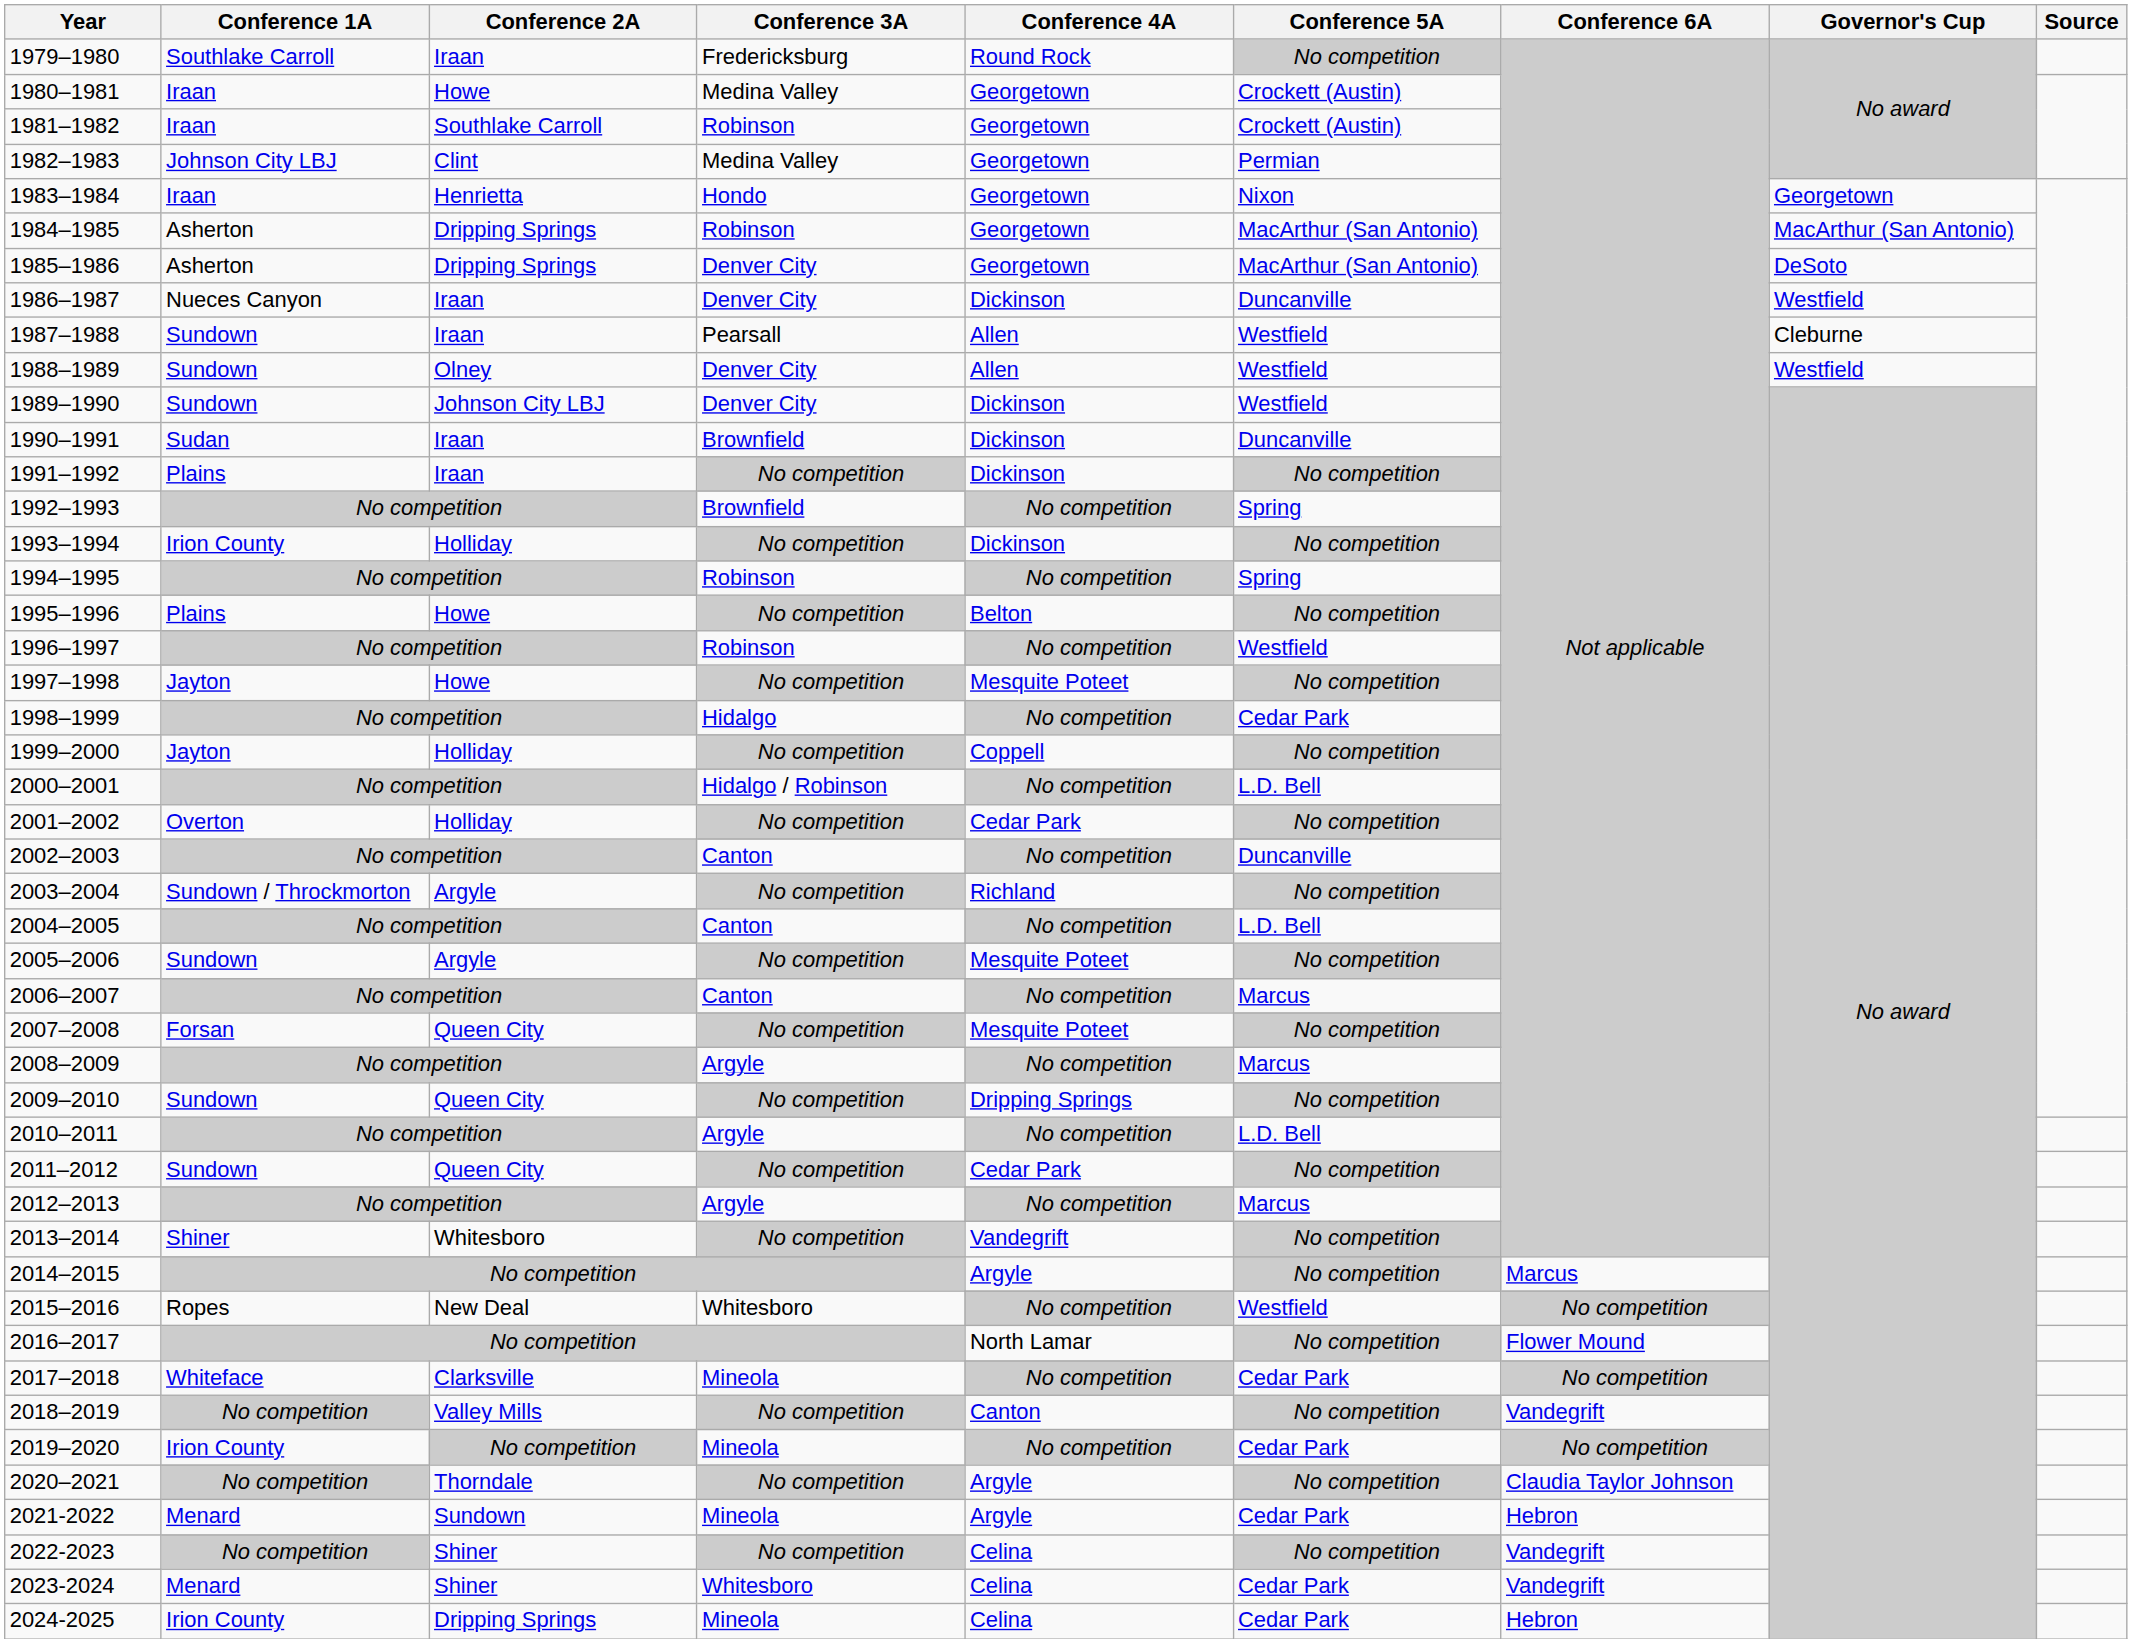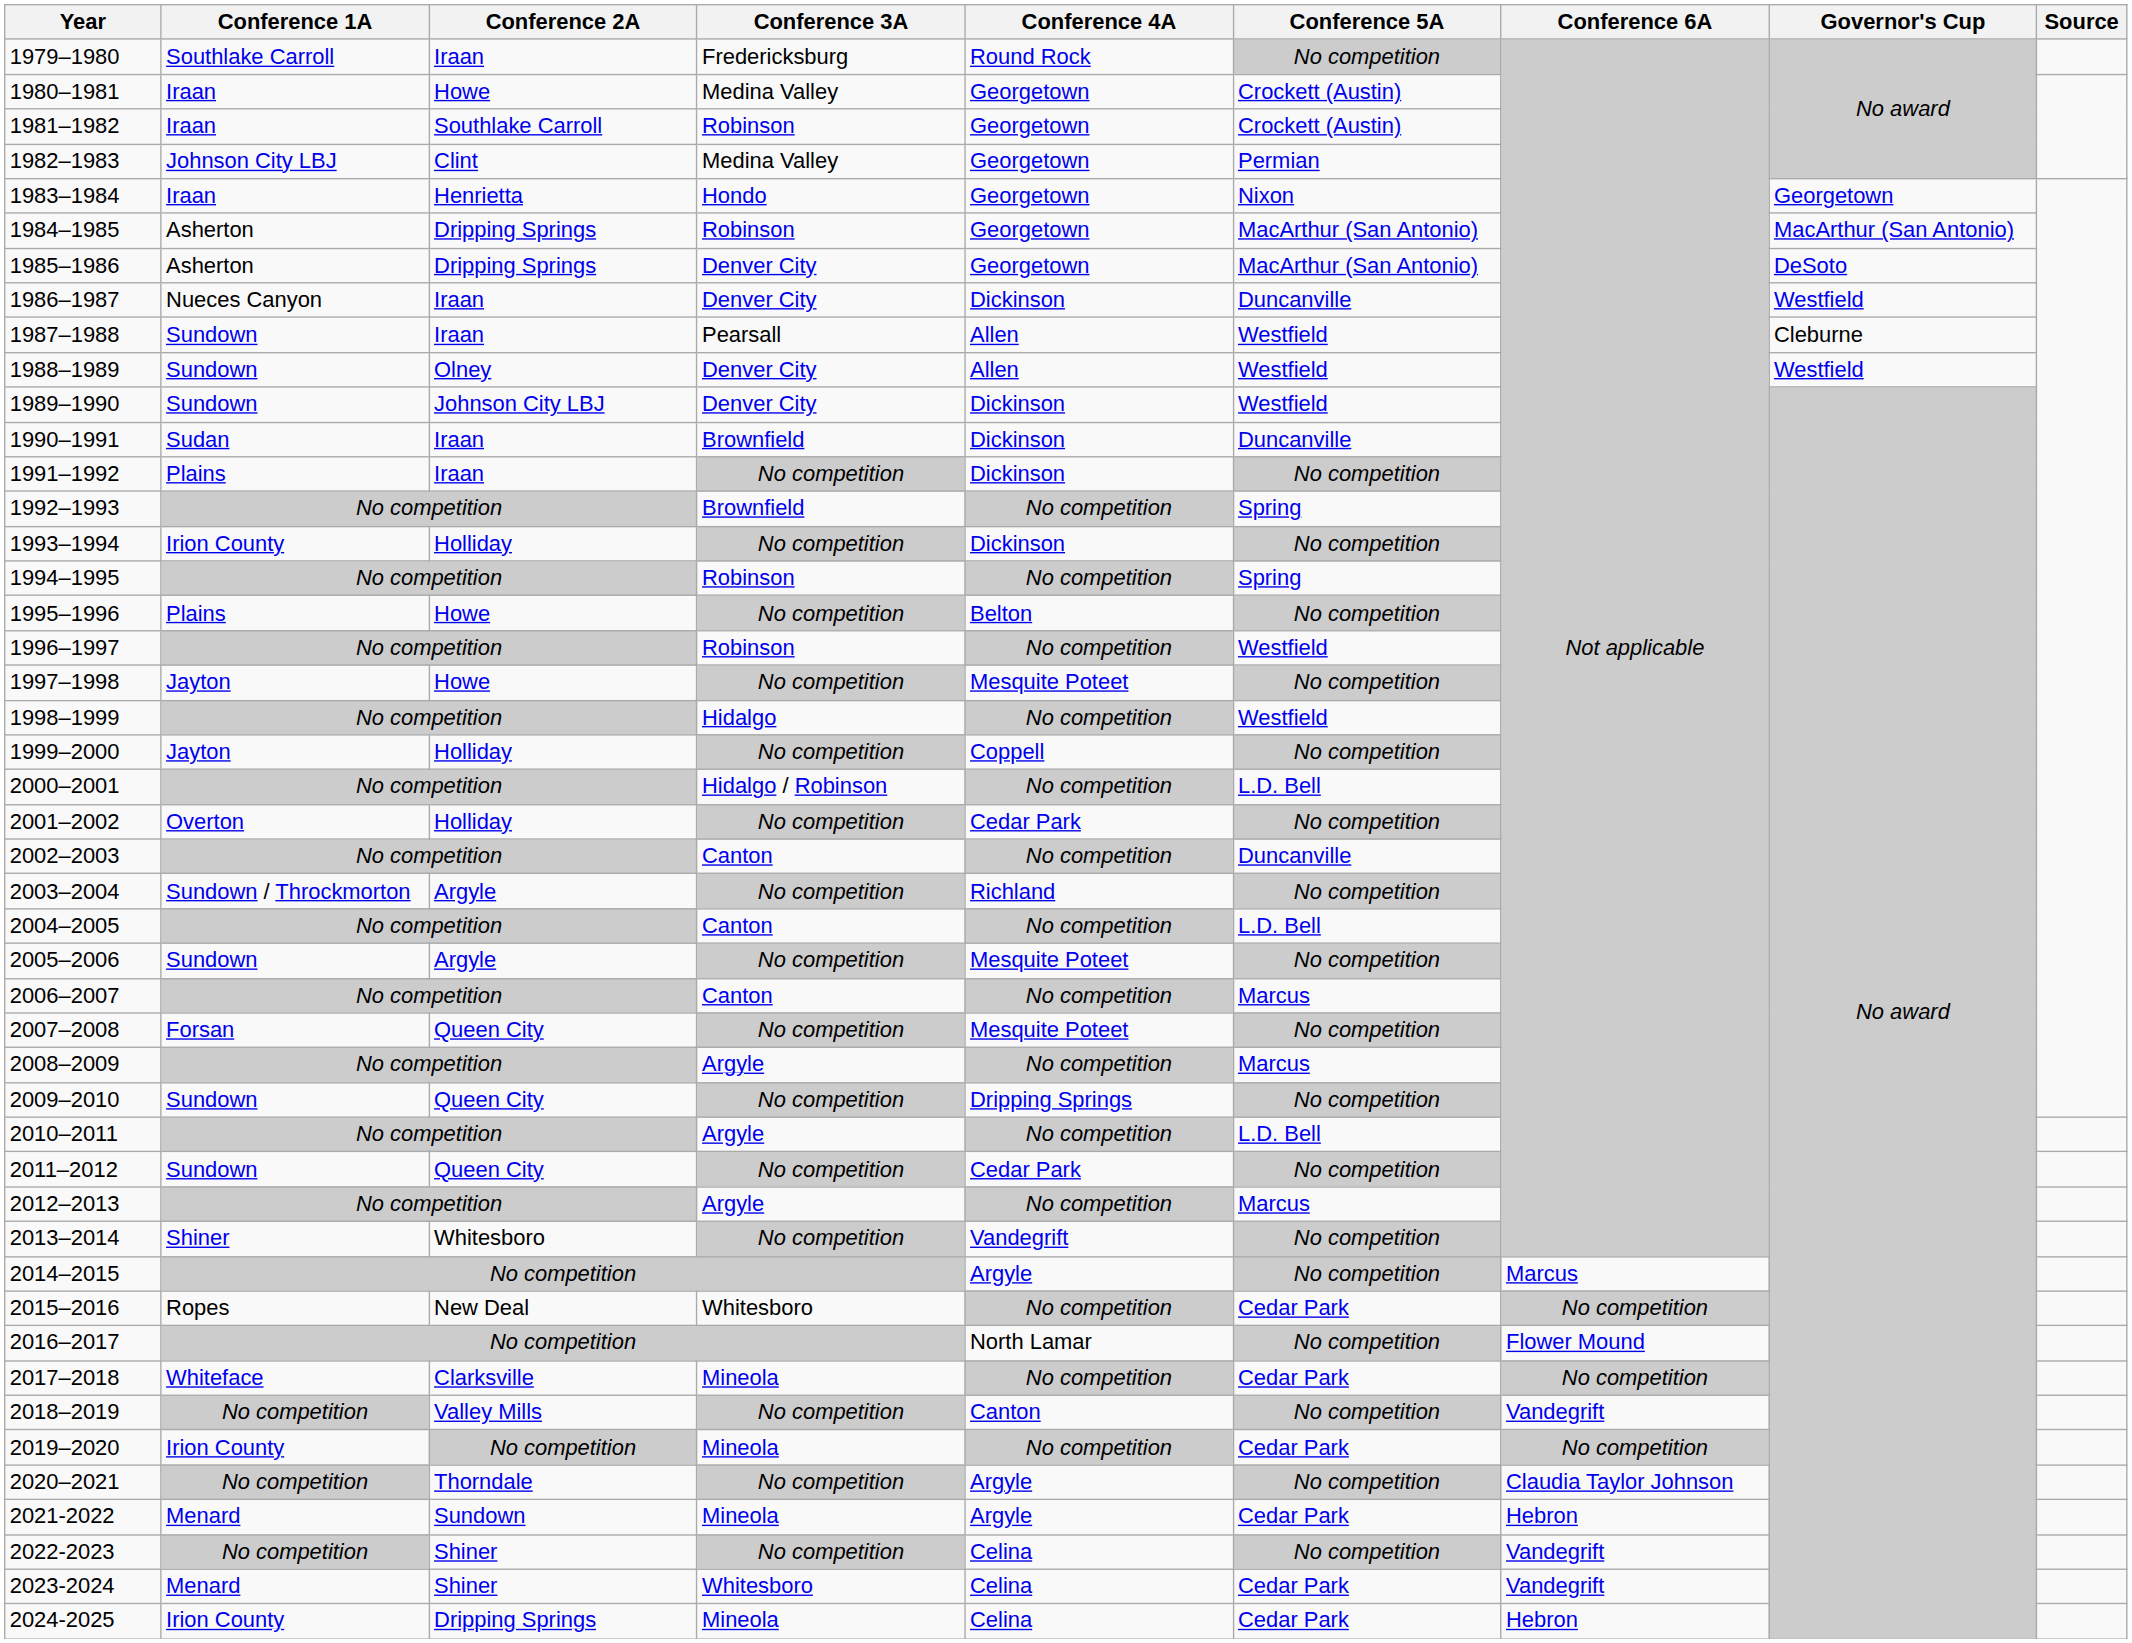1998–1999 | Conference 5A: Cedar Park -> Westfield
2015–2016 | Conference 5A: Westfield -> Cedar Park
